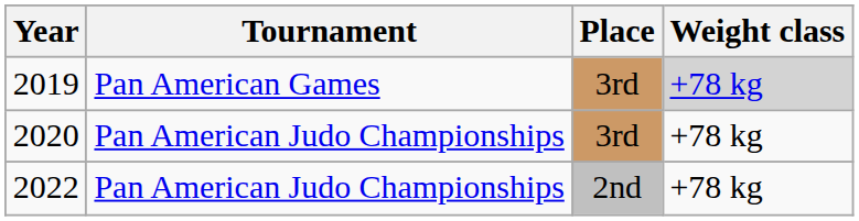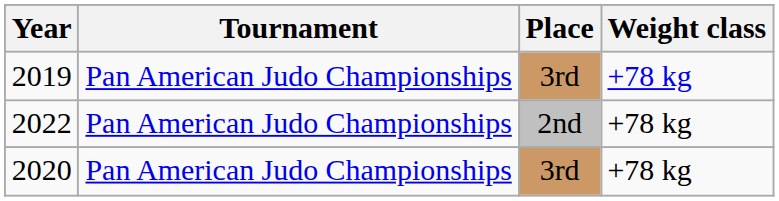2019 | Tournament: Pan American Games -> Pan American Judo Championships
2019 | Weight class: lightgrey background -> no background
rows swapped: 2020 <-> 2022
